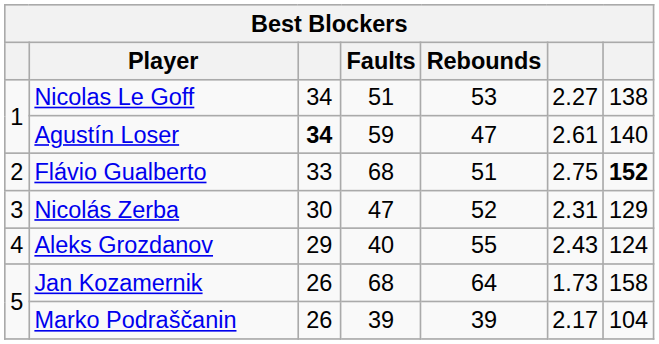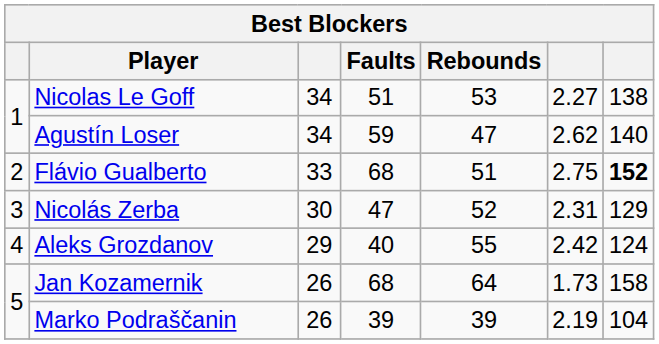Agustín Loser | column 3: bold -> normal
Agustín Loser | column 6: 2.61 -> 2.62
Aleks Grozdanov | column 6: 2.43 -> 2.42
Marko Podraščanin | column 6: 2.17 -> 2.19
